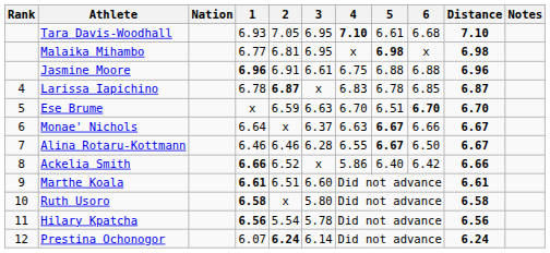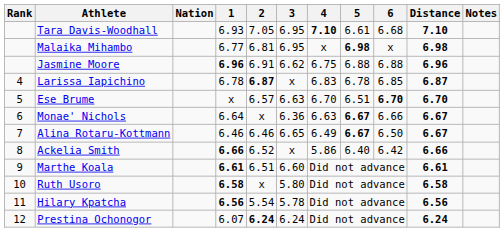Jasmine Moore | 3: 6.61 -> 6.62
Ese Brume | 2: 6.59 -> 6.57
Monae' Nichols | 3: 6.37 -> 6.36
Alina Rotaru-Kottmann | 3: 6.28 -> 6.65
Alina Rotaru-Kottmann | 4: 6.55 -> 6.49
Prestina Ochonogor | 3: 6.14 -> 6.24
